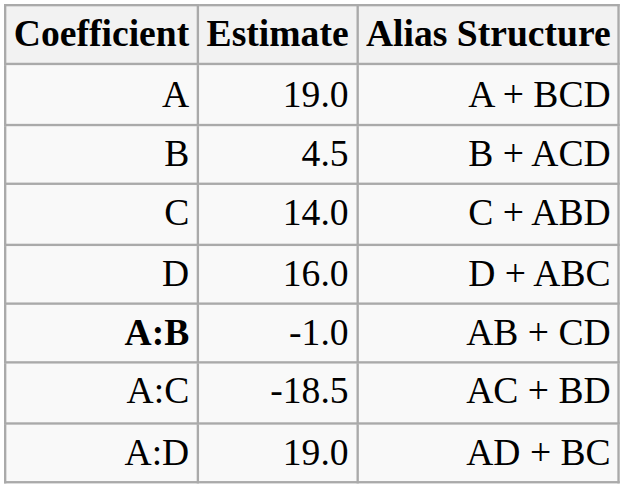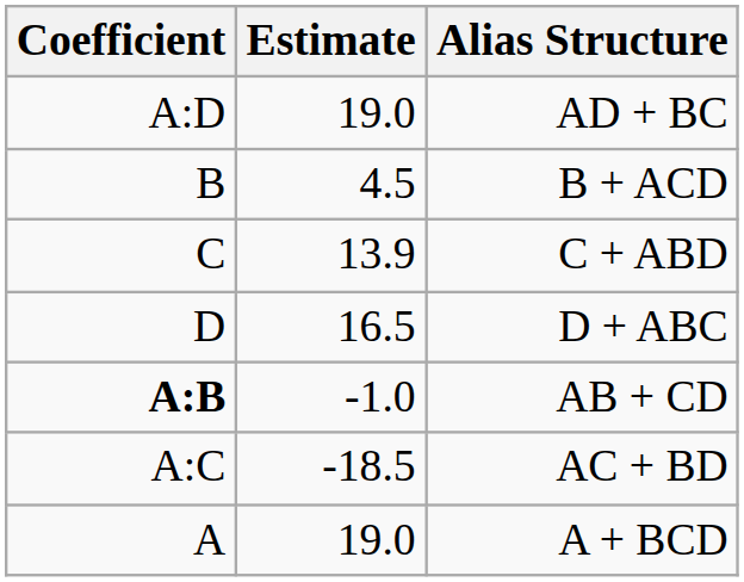rows swapped: A + BCD <-> AD + BC
C + ABD | Estimate: 14.0 -> 13.9
D + ABC | Estimate: 16.0 -> 16.5
